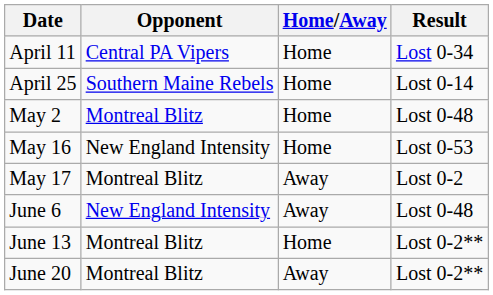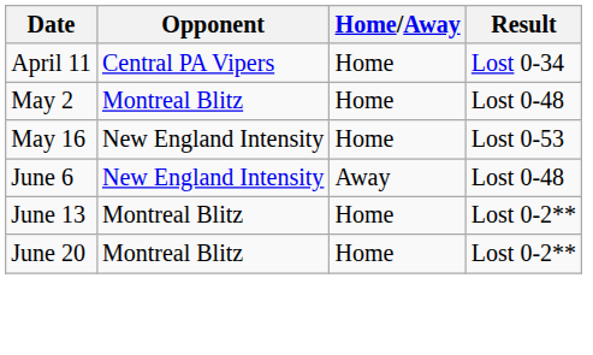- row: April 25 | Southern Maine Rebels | Home | Lost 0-14
- row: May 17 | Montreal Blitz | Away | Lost 0-2
June 20 | Home/Away: Away -> Home
